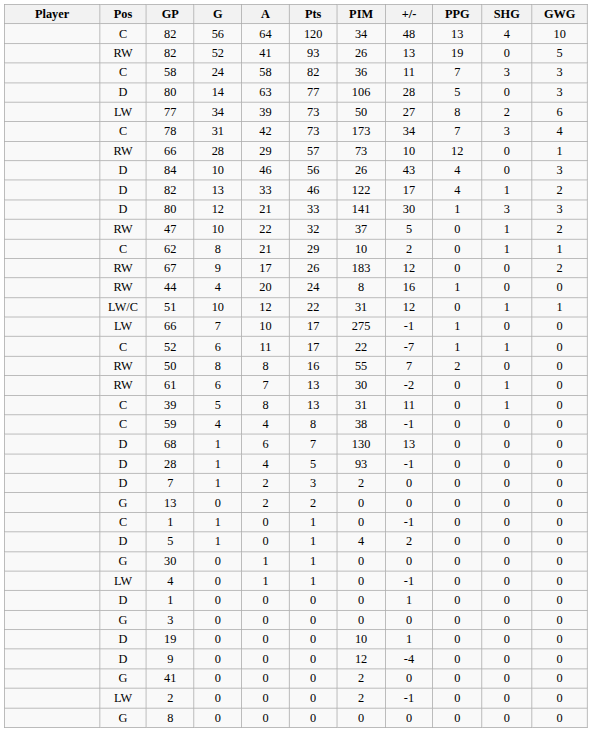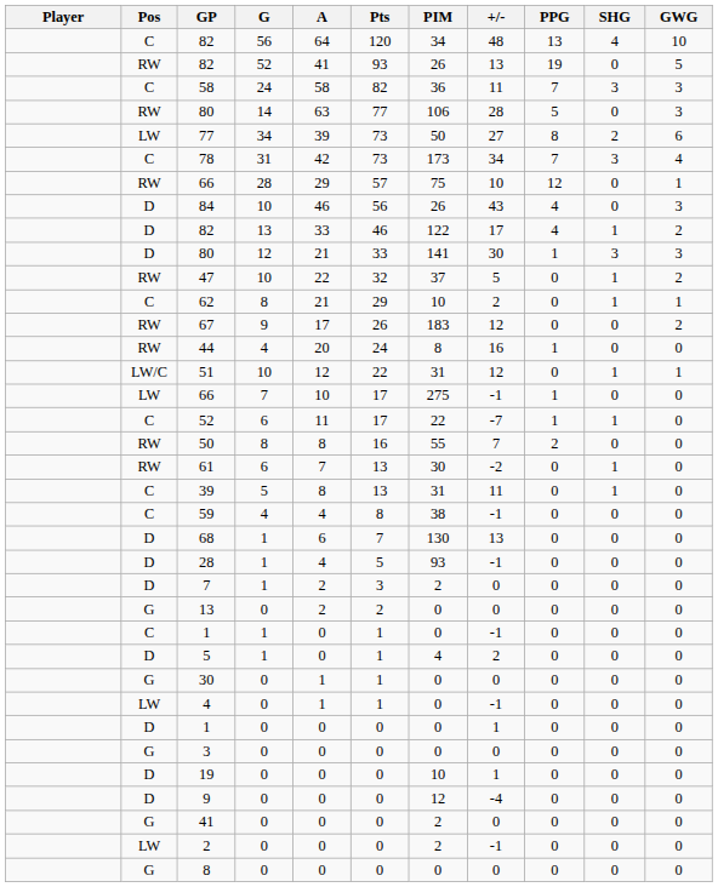80 / 14 | Pos: D -> RW
66 / 28 | PIM: 73 -> 75
